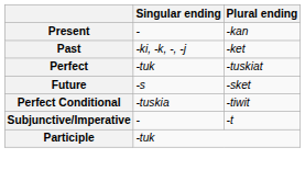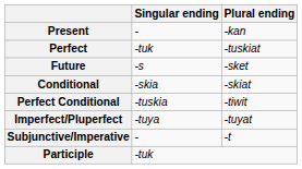- row: Past | -ki, -k, -, -j | -ket
+ row: Conditional | -skia | -skiat
+ row: Imperfect/Pluperfect | -tuya | -tuyat
